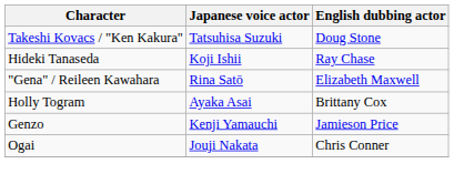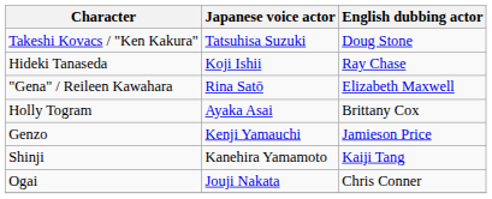+ row: Shinji | Kanehira Yamamoto | Kaiji Tang
